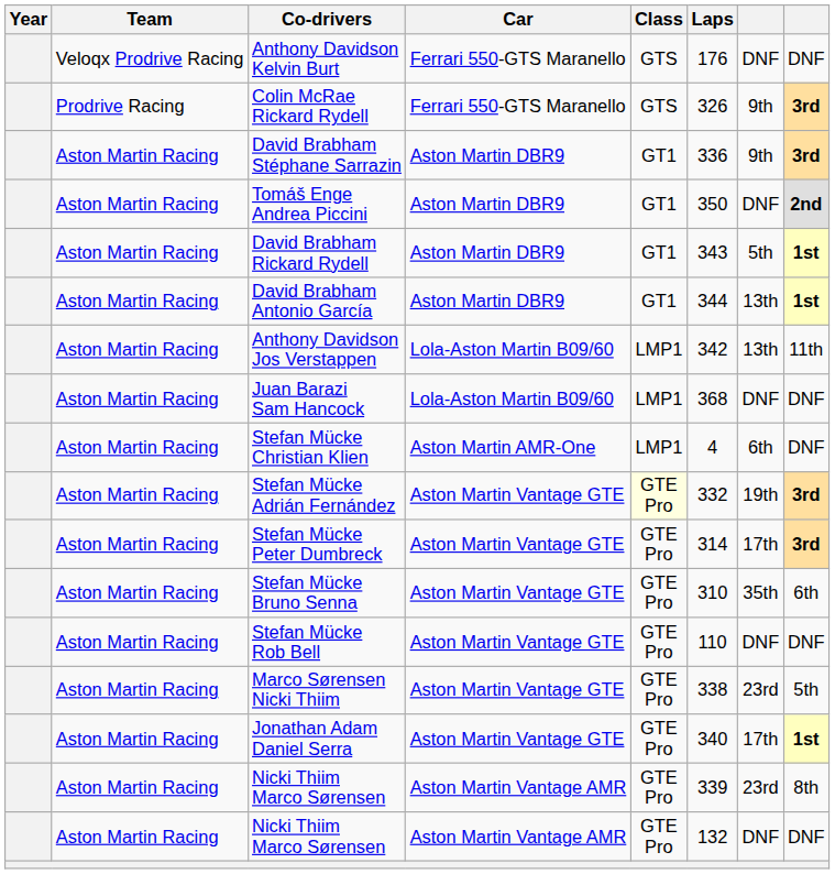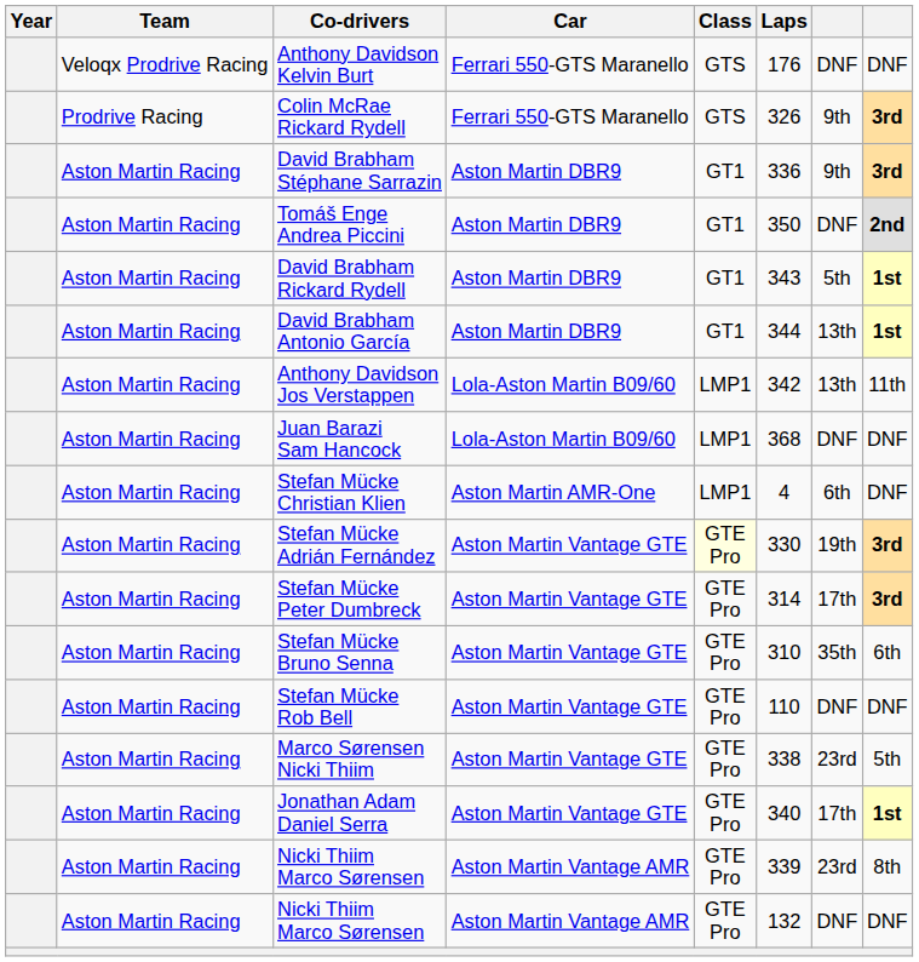Stefan Mücke Adrián Fernández | Laps: 332 -> 330
